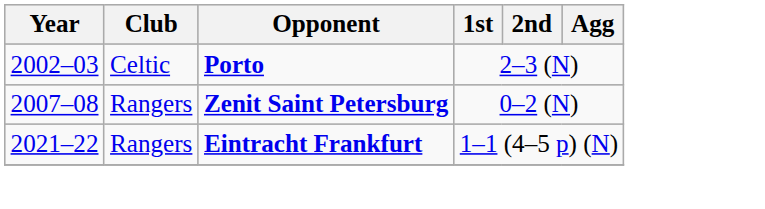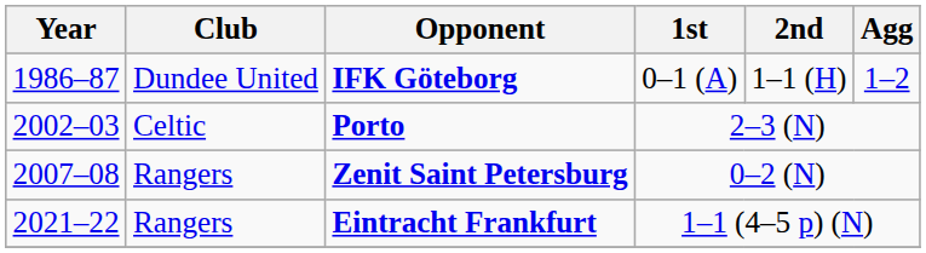+ row: 1986–87 | Dundee United | IFK Göteborg | 0–1 (A) | 1–1 (H) | 1–2
